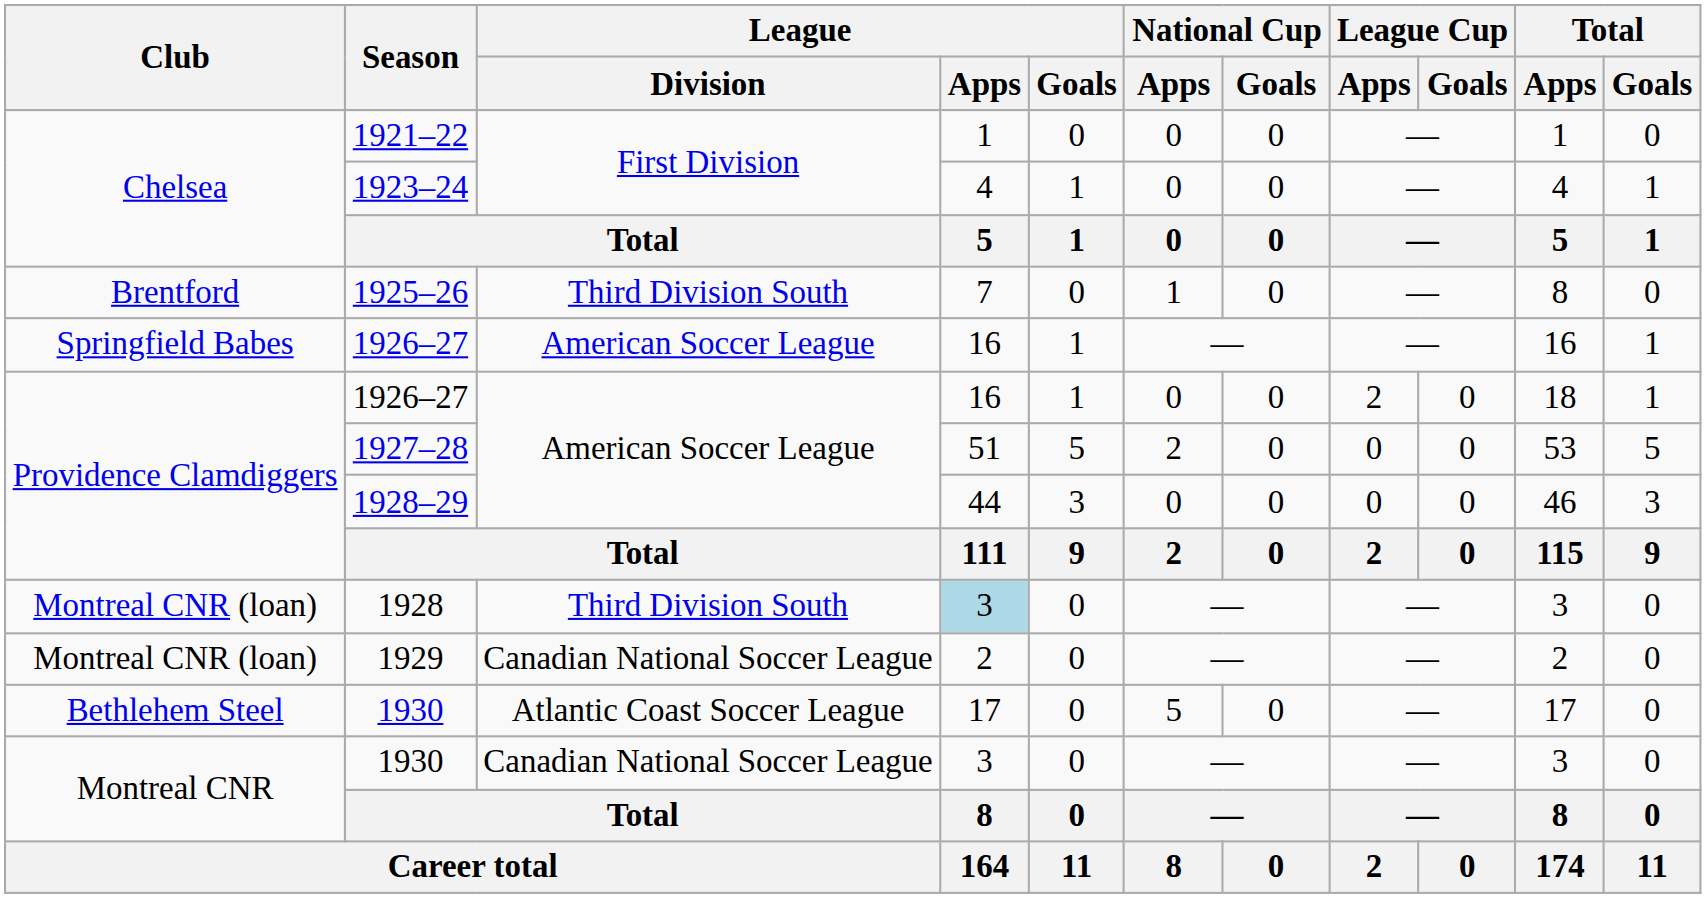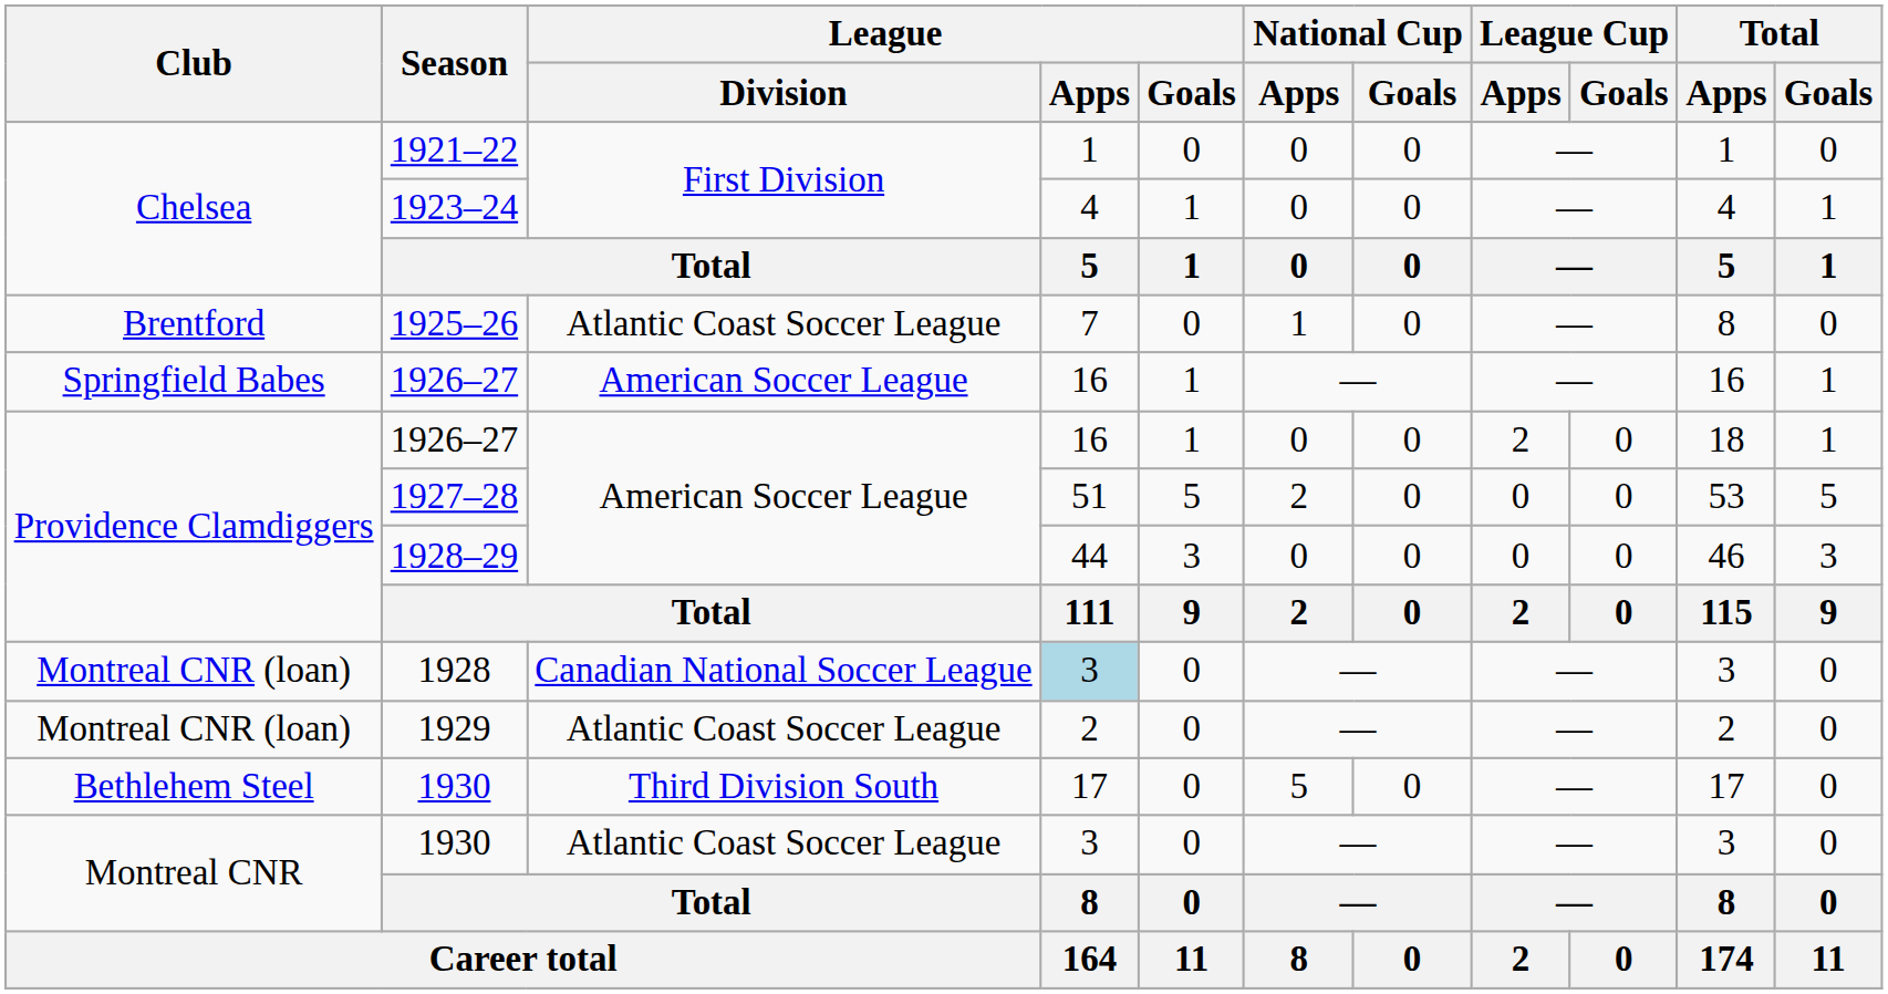1925–26 | League / Division: Third Division South -> Atlantic Coast Soccer League
1928 | League / Division: Third Division South -> Canadian National Soccer League
1929 | League / Division: Canadian National Soccer League -> Atlantic Coast Soccer League
Bethlehem Steel / 1930 | League / Division: Atlantic Coast Soccer League -> Third Division South
Montreal CNR / 1930 | League / Division: Canadian National Soccer League -> Atlantic Coast Soccer League
